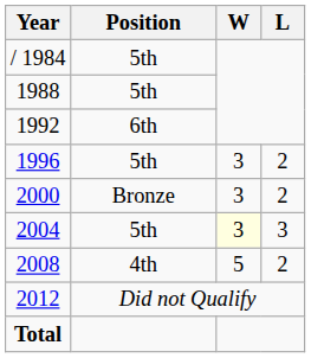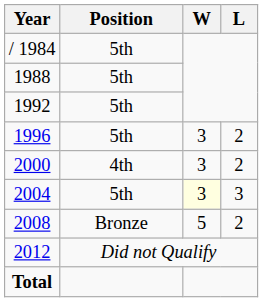1992 | Position: 6th -> 5th
2000 | Position: Bronze -> 4th
2008 | Position: 4th -> Bronze
